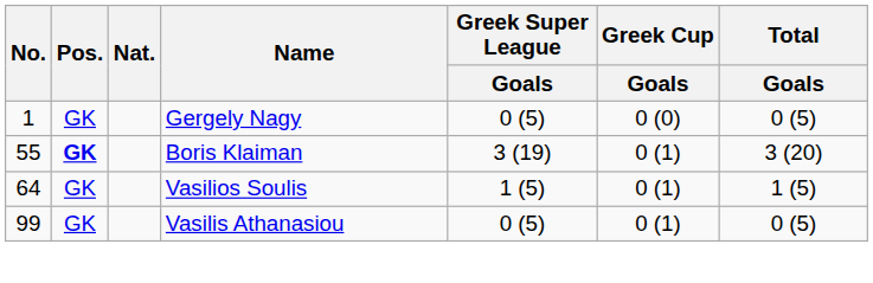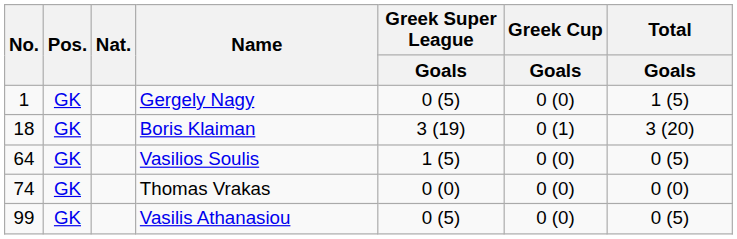Gergely Nagy | Total / Goals: 0 (5) -> 1 (5)
Boris Klaiman | No.: 55 -> 18
Boris Klaiman | Pos.: bold -> normal
Vasilios Soulis | Greek Cup / Goals: 0 (1) -> 0 (0)
Vasilios Soulis | Total / Goals: 1 (5) -> 0 (5)
+ row: 74 | GK | Thomas Vrakas | 0 (0) | 0 (0) | 0 (0)
Vasilis Athanasiou | Greek Cup / Goals: 0 (1) -> 0 (0)
